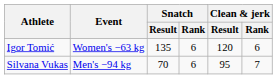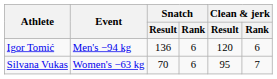Igor Tomić | Event: Women's −63 kg -> Men's −94 kg
Igor Tomić | Snatch / Result: 135 -> 136
Silvana Vukas | Event: Men's −94 kg -> Women's −63 kg
